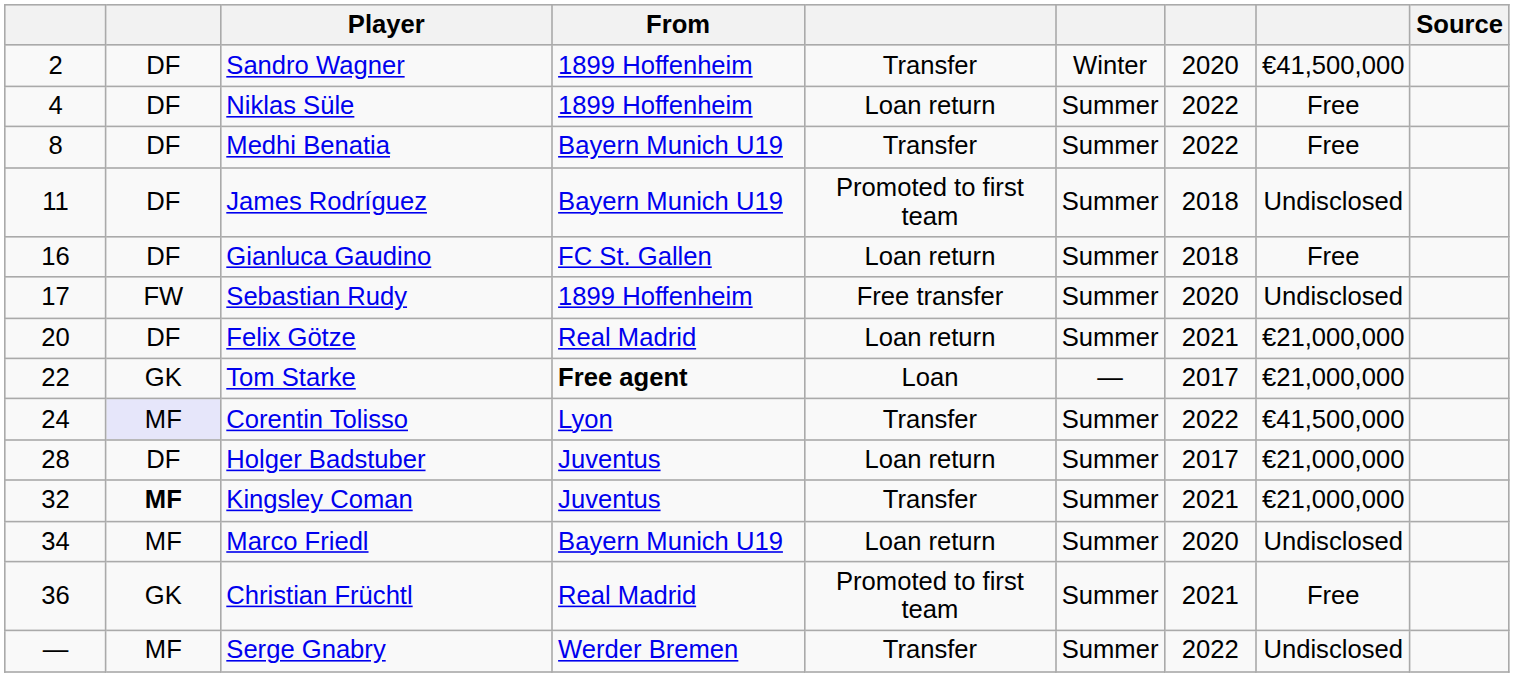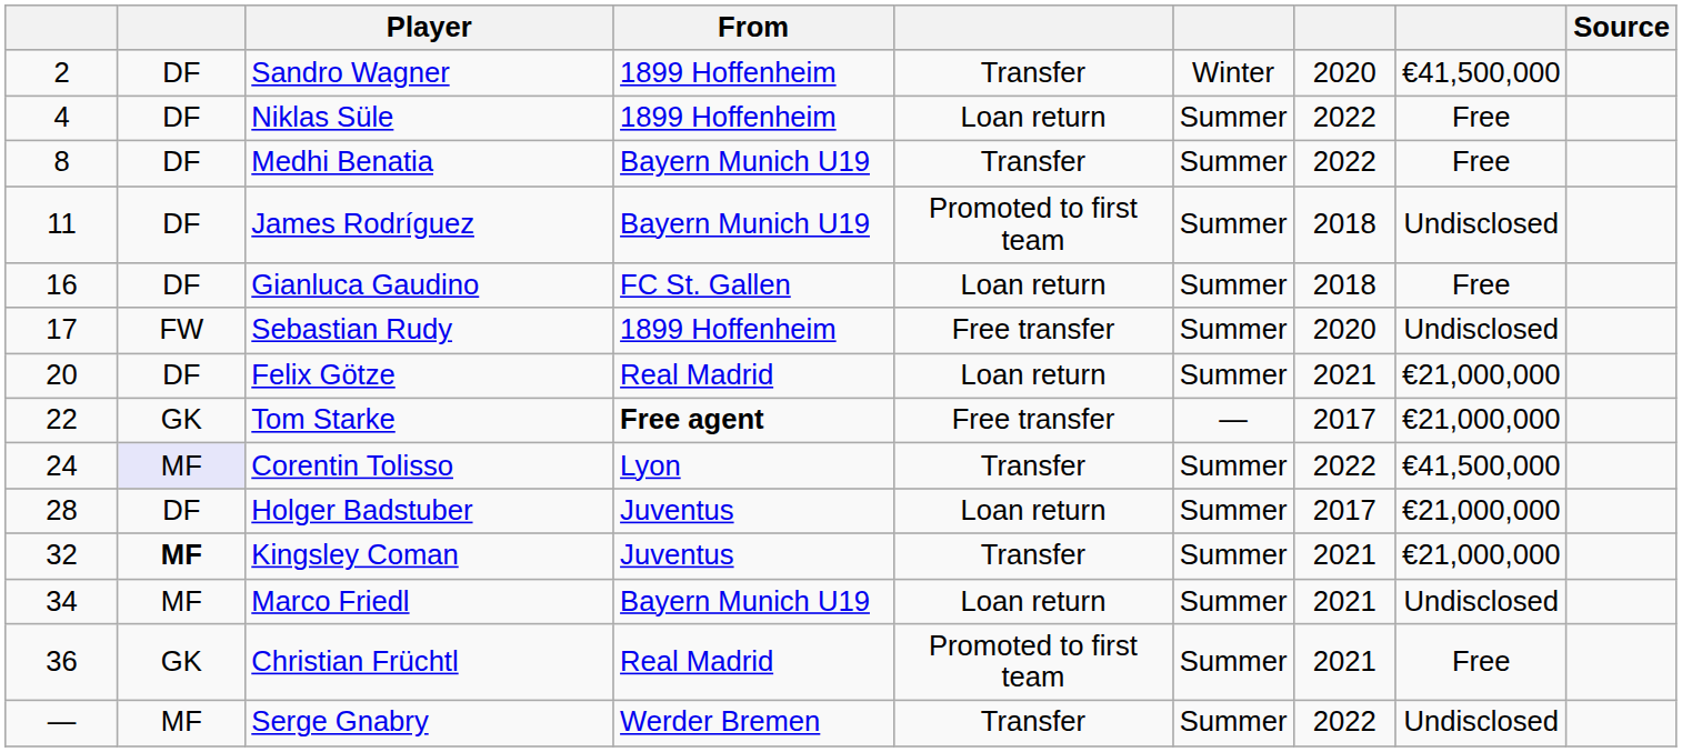Tom Starke | column 5: Loan -> Free transfer
Marco Friedl | column 7: 2020 -> 2021
